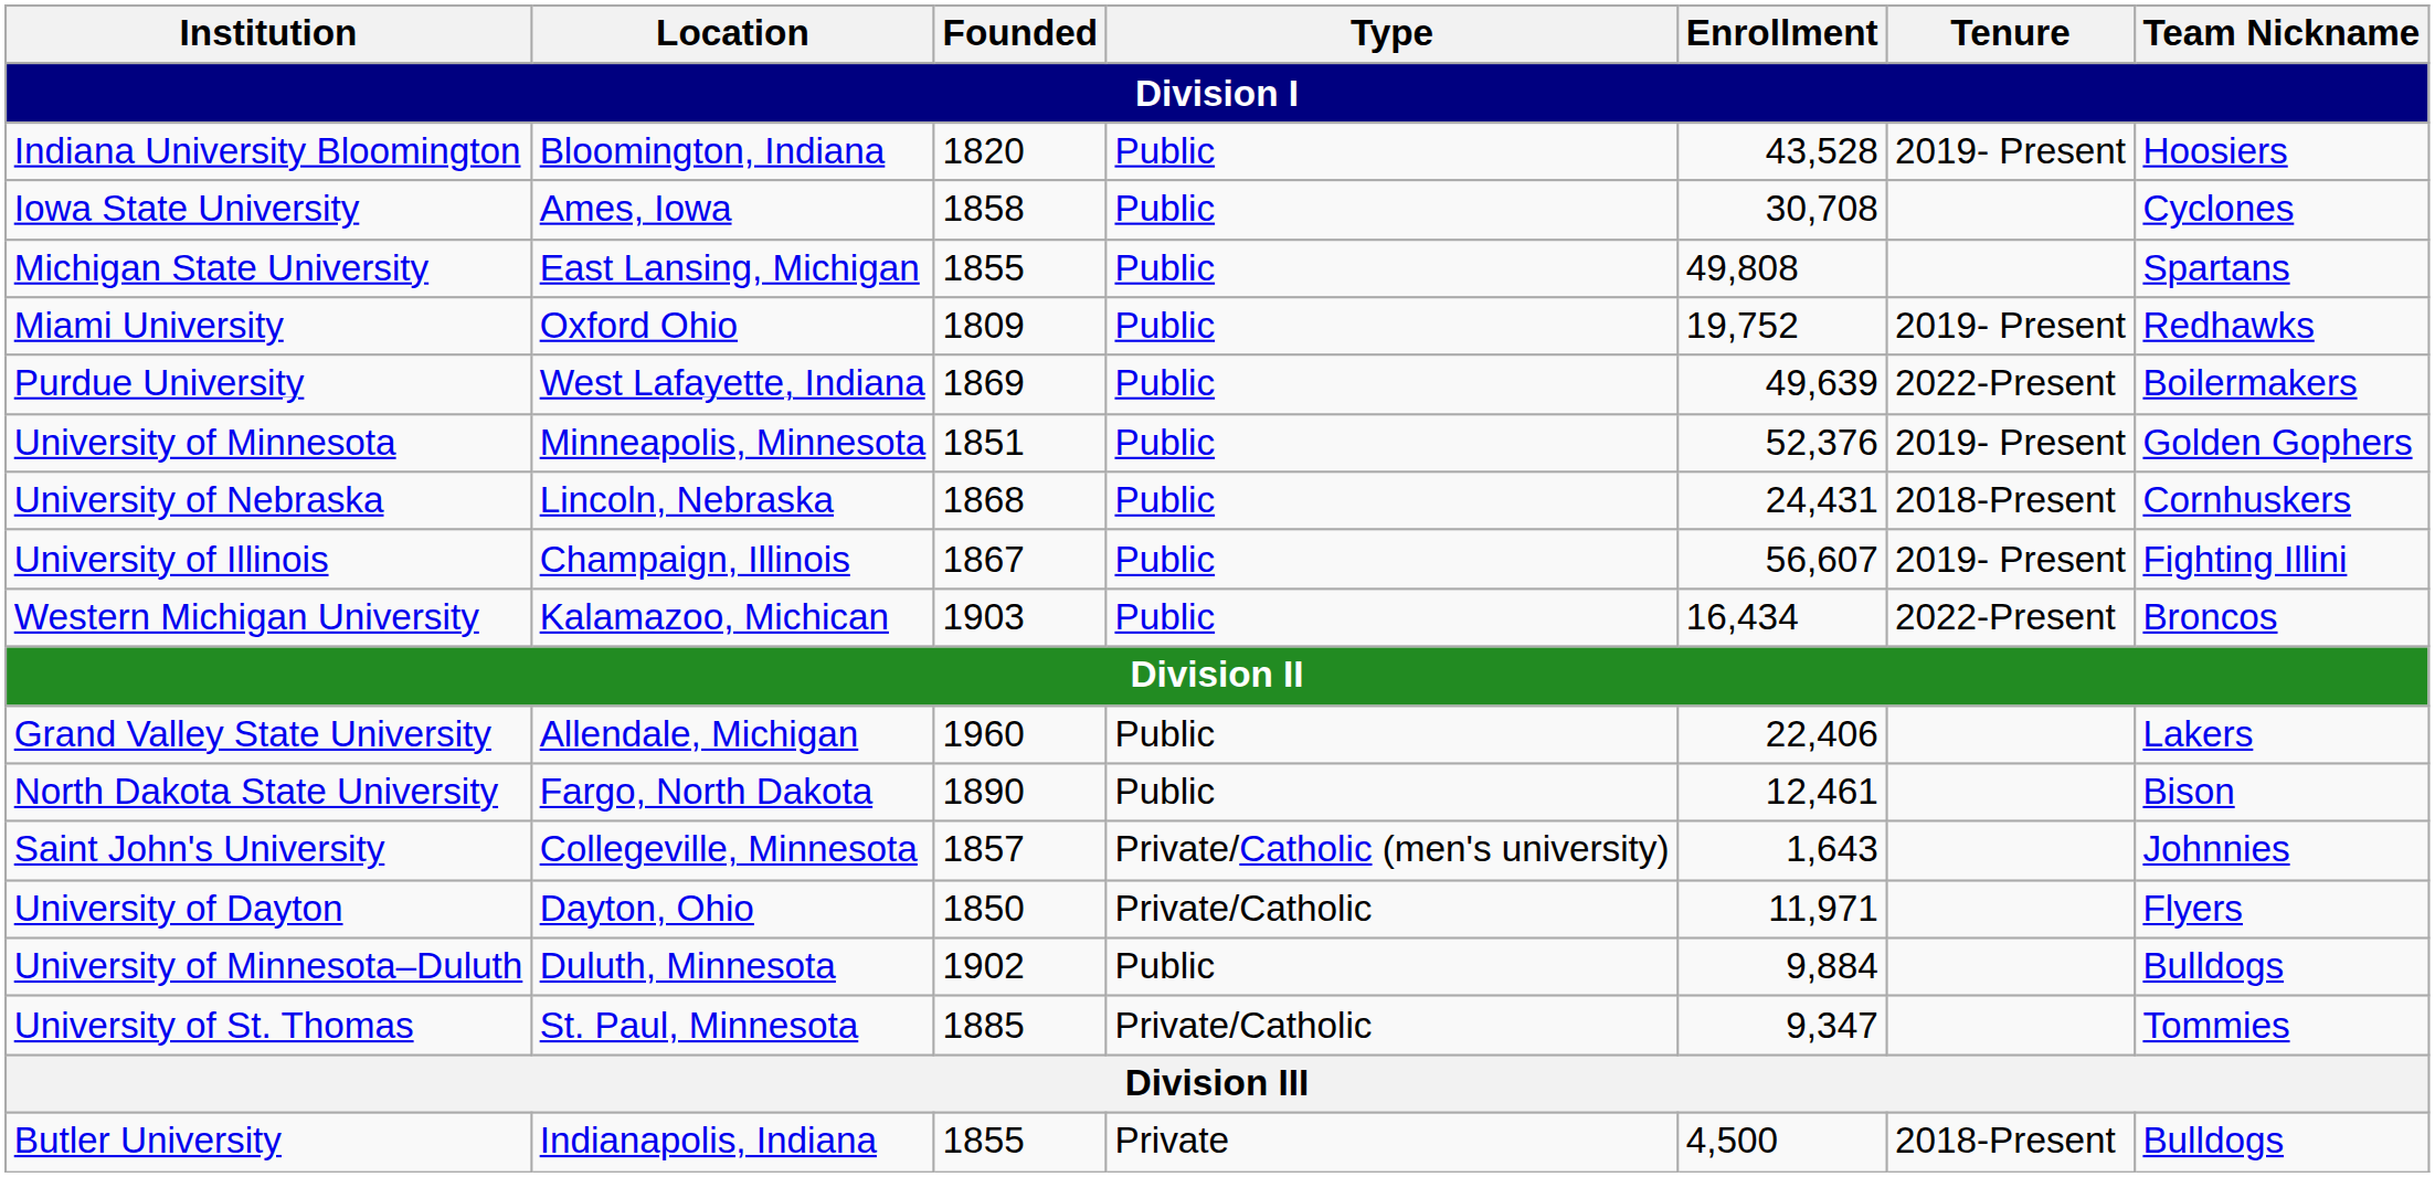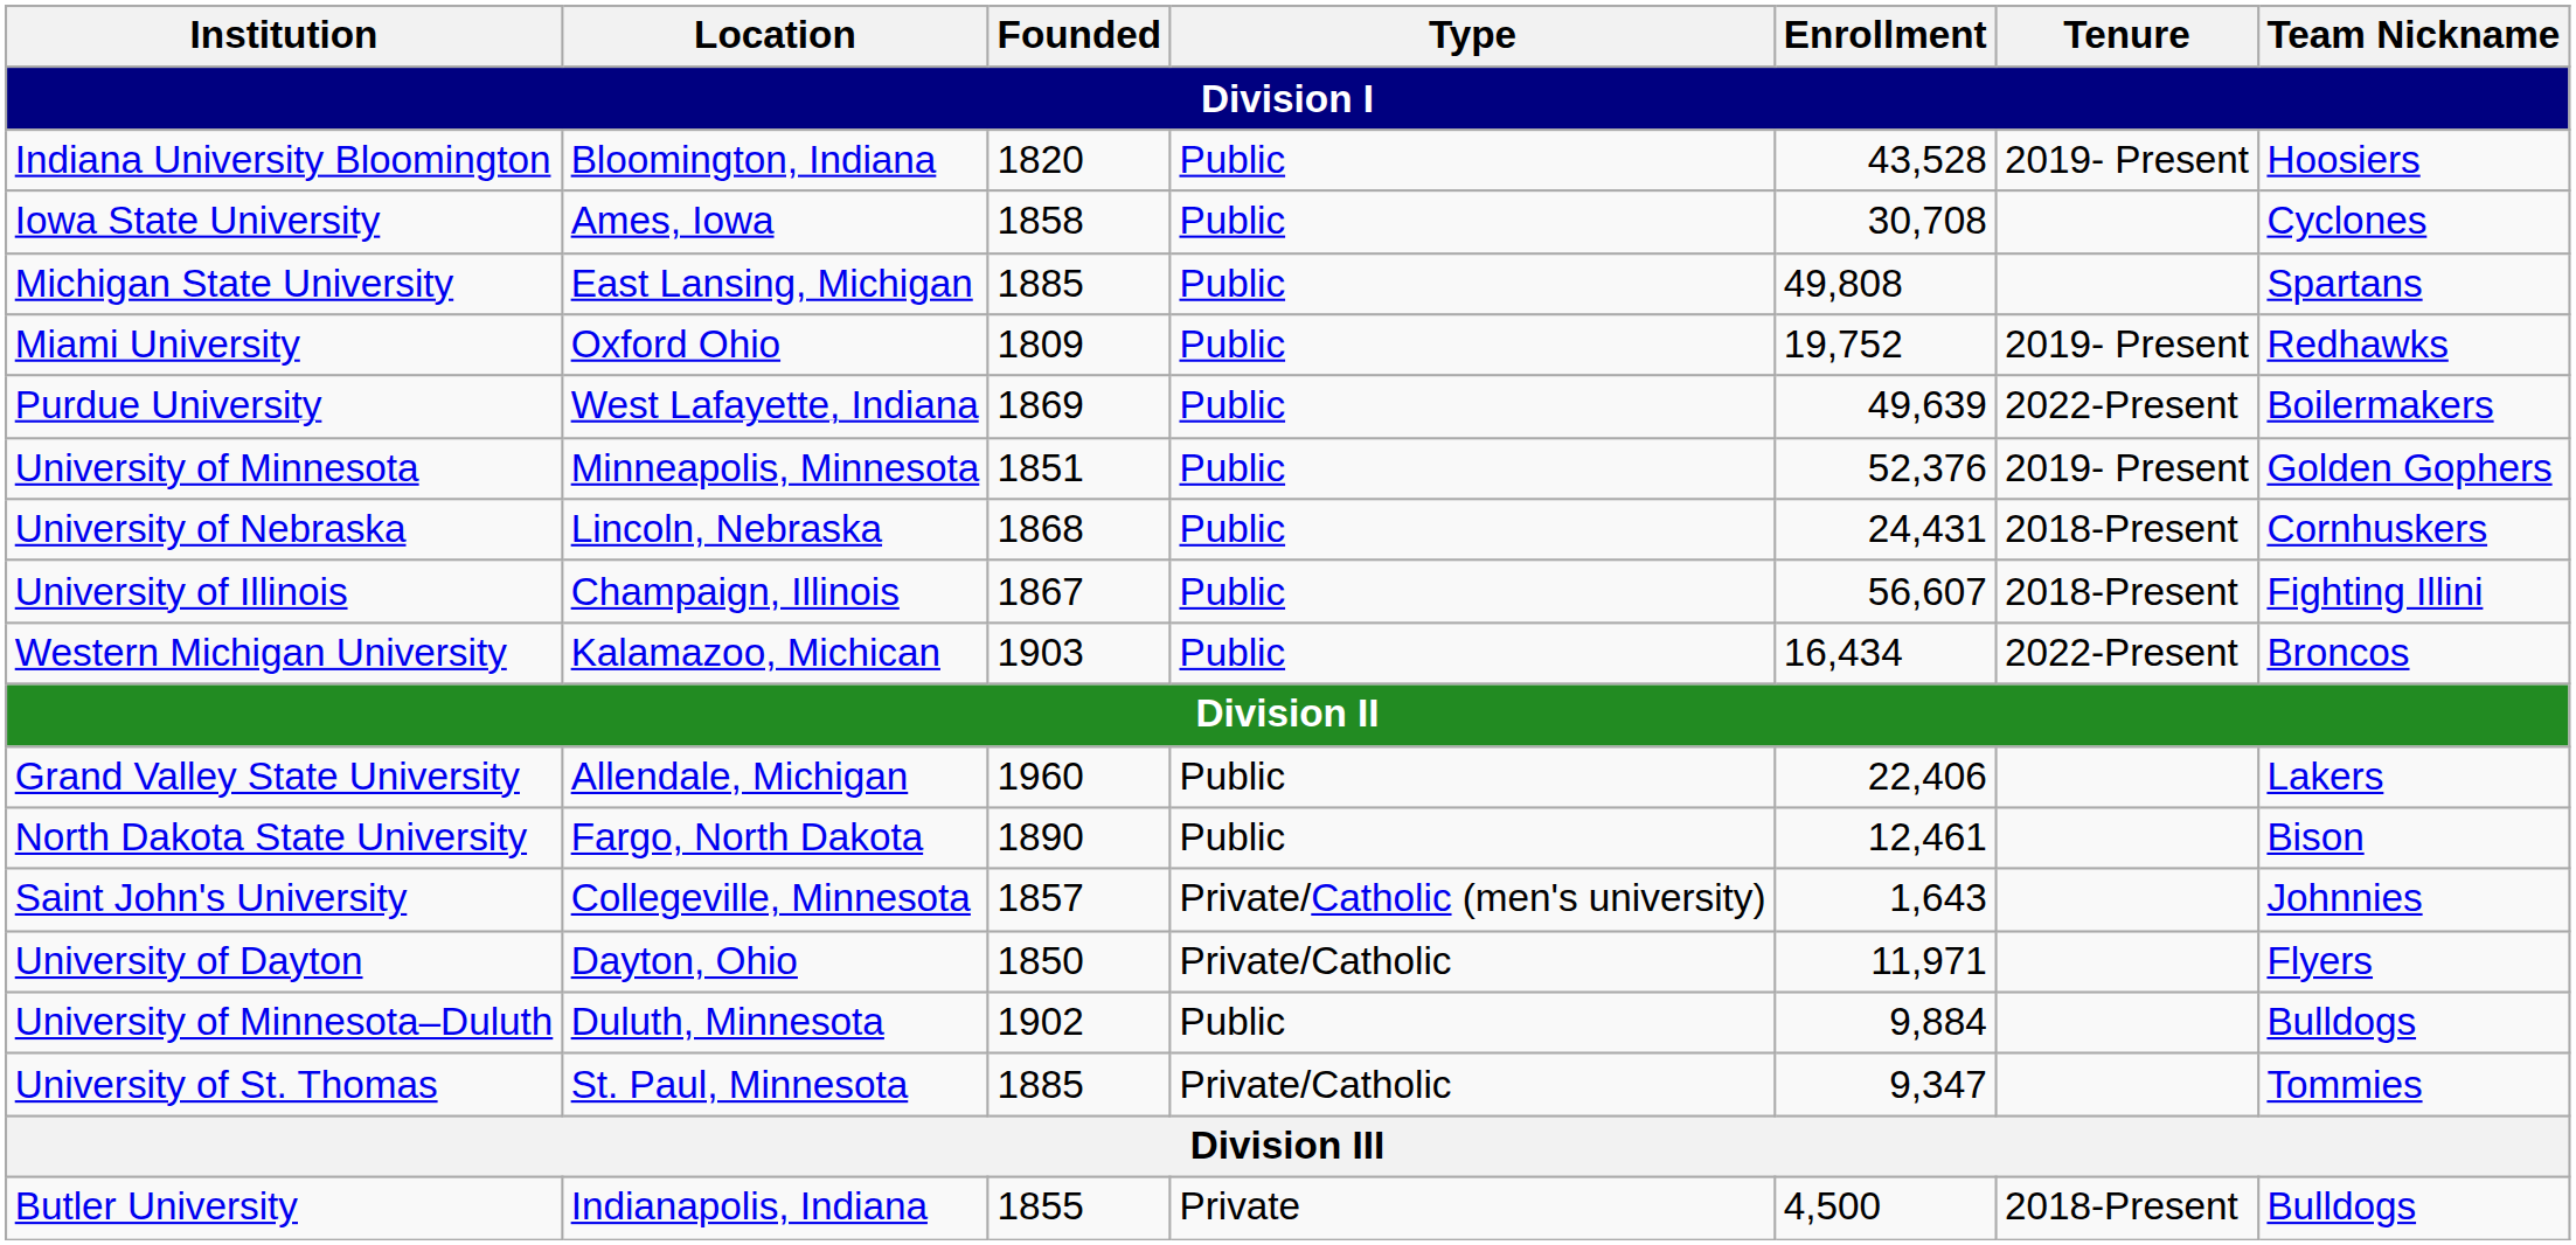Michigan State University | Founded: 1855 -> 1885
University of Illinois | Tenure: 2019- Present -> 2018-Present
